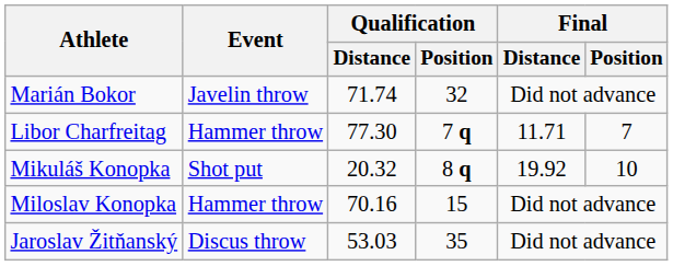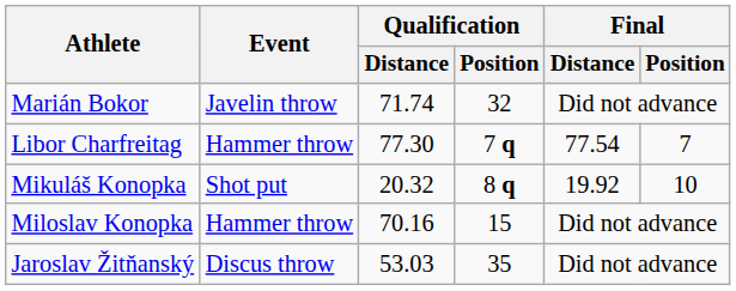Libor Charfreitag | Final / Distance: 11.71 -> 77.54
